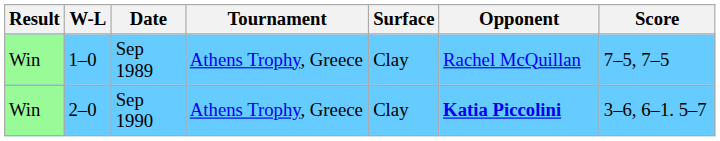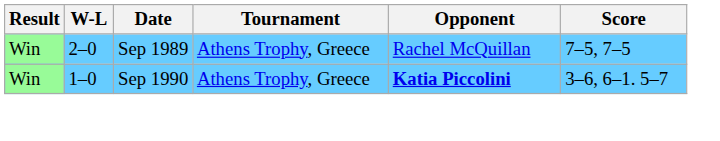- column: Surface | Clay | Clay
Sep 1989 | W-L: 1–0 -> 2–0
Sep 1990 | W-L: 2–0 -> 1–0
